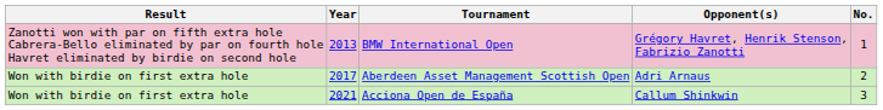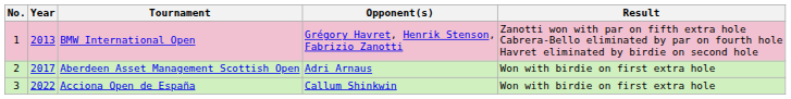columns swapped: No. <-> Result
Acciona Open de España | Year: 2021 -> 2022
